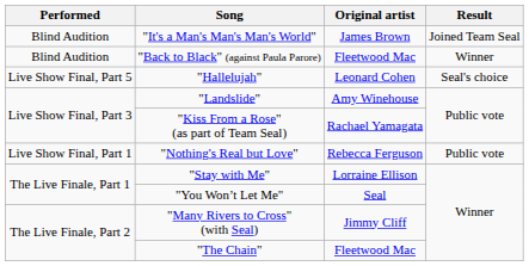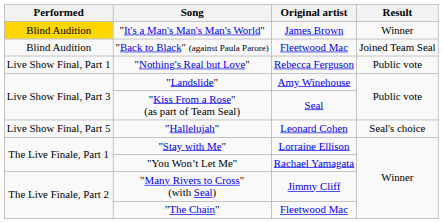"It's a Man's Man's Man's World" | Performed: no background -> gold background
"It's a Man's Man's Man's World" | Result: Joined Team Seal -> Winner
"Back to Black" (against Paula Parore) | Result: Winner -> Joined Team Seal
rows swapped: "Nothing's Real but Love" <-> "Hallelujah"
"Kiss From a Rose" (as part of Team Seal) | Original artist: Rachael Yamagata -> Seal
"You Won’t Let Me" | Original artist: Seal -> Rachael Yamagata
